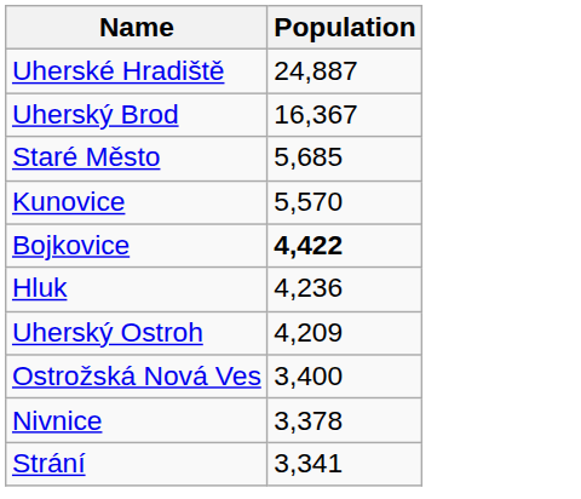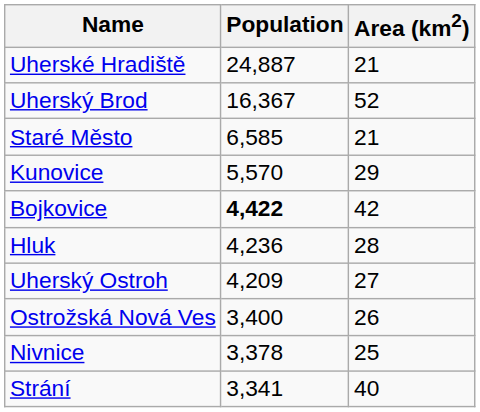+ column: Area (km2) | 21 | 52 | 21 | 29 | 42 | 28 | 27 | 26 | 25 | 40
Staré Město | Population: 5,685 -> 6,585
